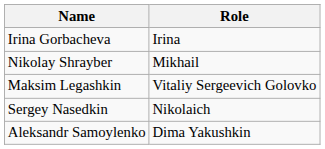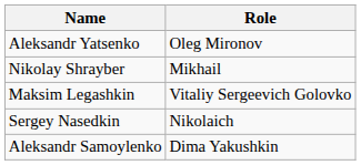+ row: Aleksandr Yatsenko | Oleg Mironov
- row: Irina Gorbacheva | Irina
